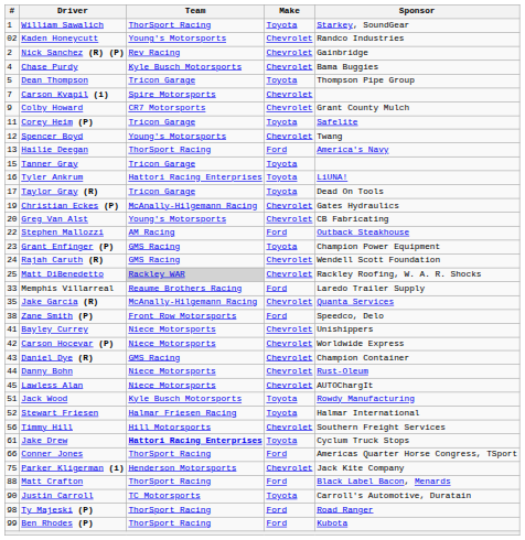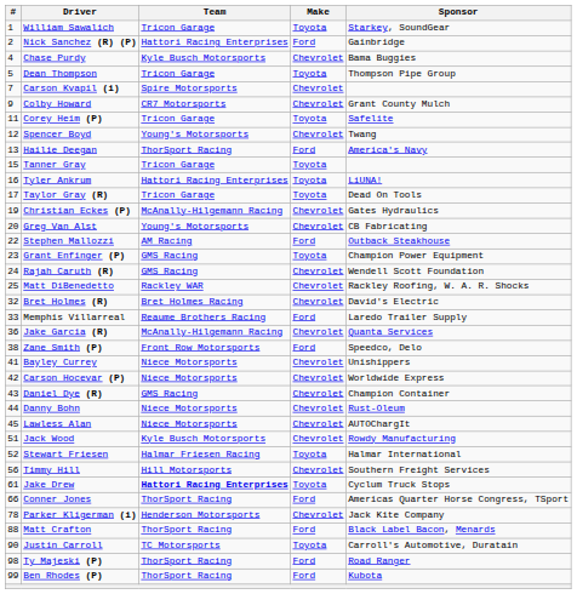William Sawalich | Team: ThorSport Racing -> Tricon Garage
- row: 02 | Kaden Honeycutt | Young's Motorsports | Chevrolet | Randco Industries
Nick Sanchez (R) (P) | Team: Rev Racing -> Hattori Racing Enterprises
Nick Sanchez (R) (P) | Make: Chevrolet -> Ford
Matt DiBenedetto | Team: lightgrey background -> no background
+ row: 32 | Bret Holmes (R) | Bret Holmes Racing | Chevrolet | David's Electric
Jake Garcia (R) | #: 35 -> 36
Jack Wood | Make: Toyota -> Chevrolet
Parker Kligerman (i) | #: 75 -> 78
